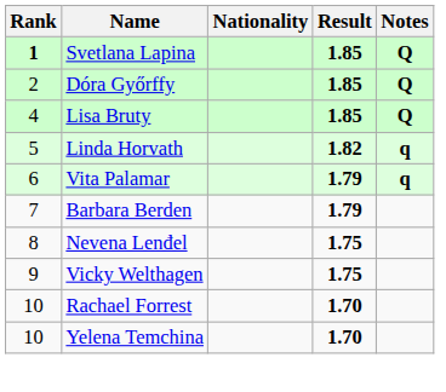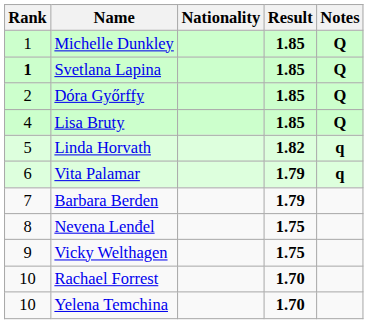+ row: 1 | Michelle Dunkley | 1.85 | Q
